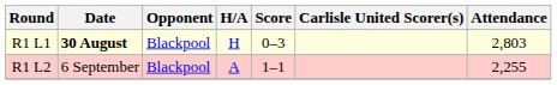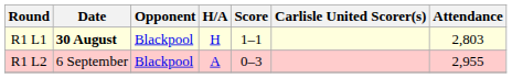R1 L1 | Score: 0–3 -> 1–1
R1 L2 | Score: 1–1 -> 0–3
R1 L2 | Attendance: 2,255 -> 2,955
